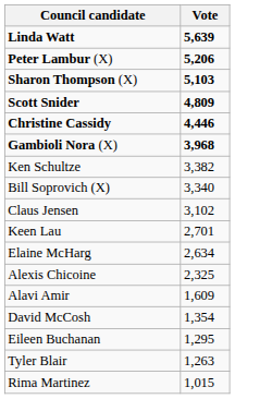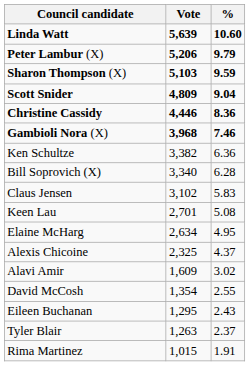+ column: % | 10.60 | 9.79 | 9.59 | 9.04 | 8.36 | 7.46 | 6.36 | 6.28 | 5.83 | 5.08 | 4.95 | 4.37 | 3.02 | 2.55 | 2.43 | 2.37 | 1.91
